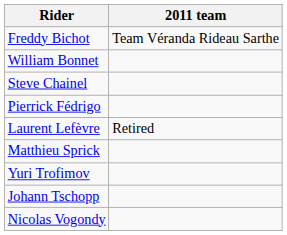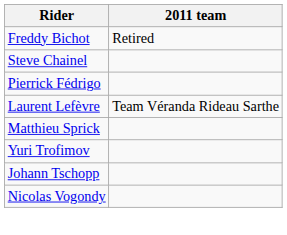Freddy Bichot | 2011 team: Team Véranda Rideau Sarthe -> Retired
- row: William Bonnet
Laurent Lefèvre | 2011 team: Retired -> Team Véranda Rideau Sarthe
